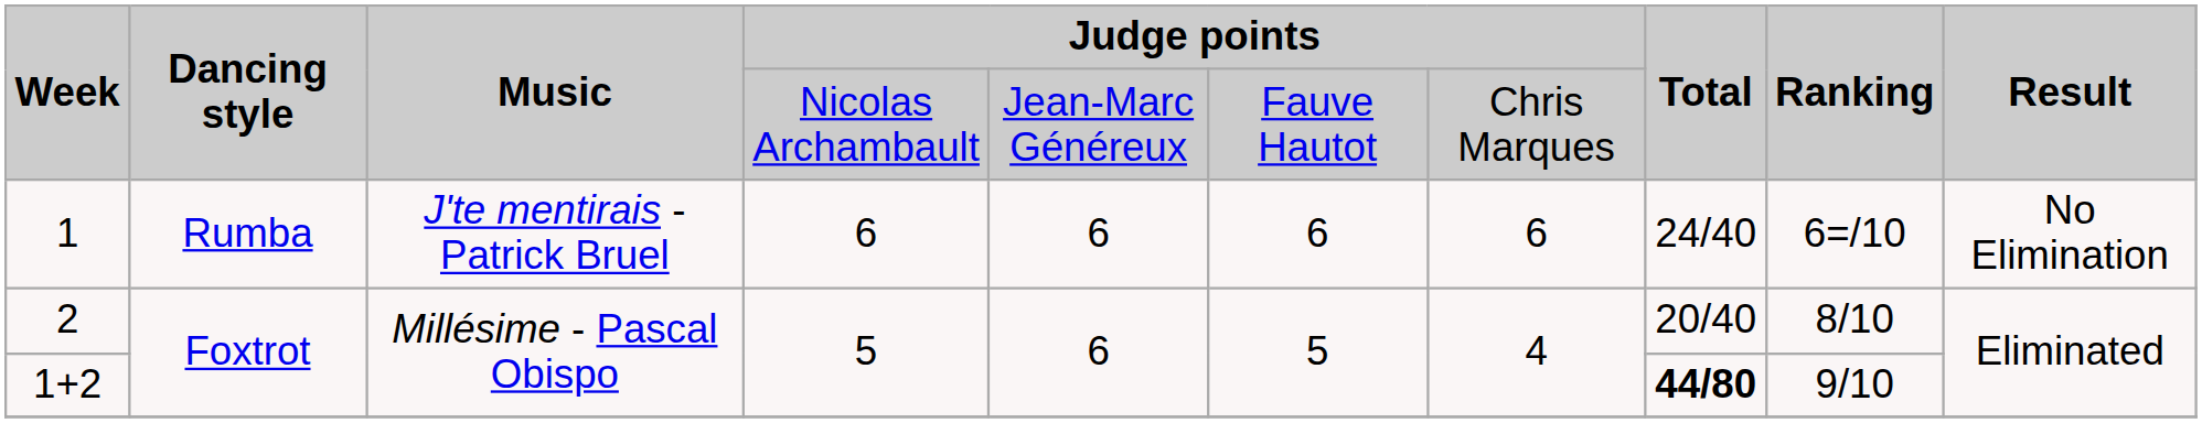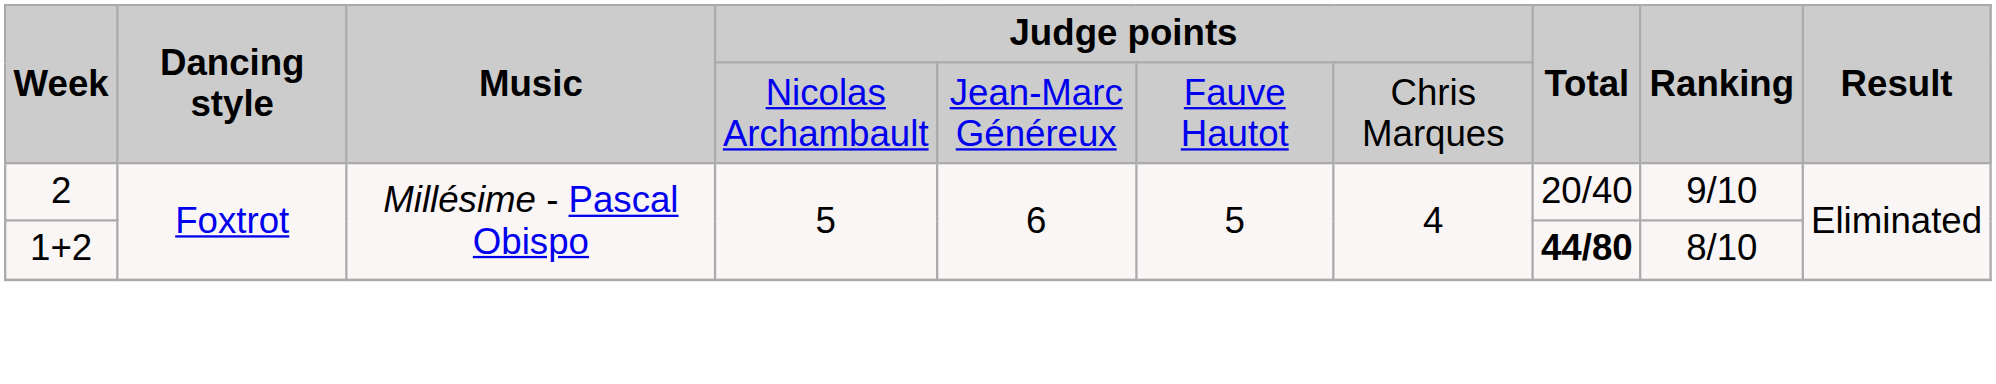- row: 1 | Rumba | J'te mentirais - Patrick Bruel | 6 | 6 | 6 | 6 | 24/40 | 6=/10 | No Elimination
2 | Ranking: 8/10 -> 9/10
1+2 | Ranking: 9/10 -> 8/10
